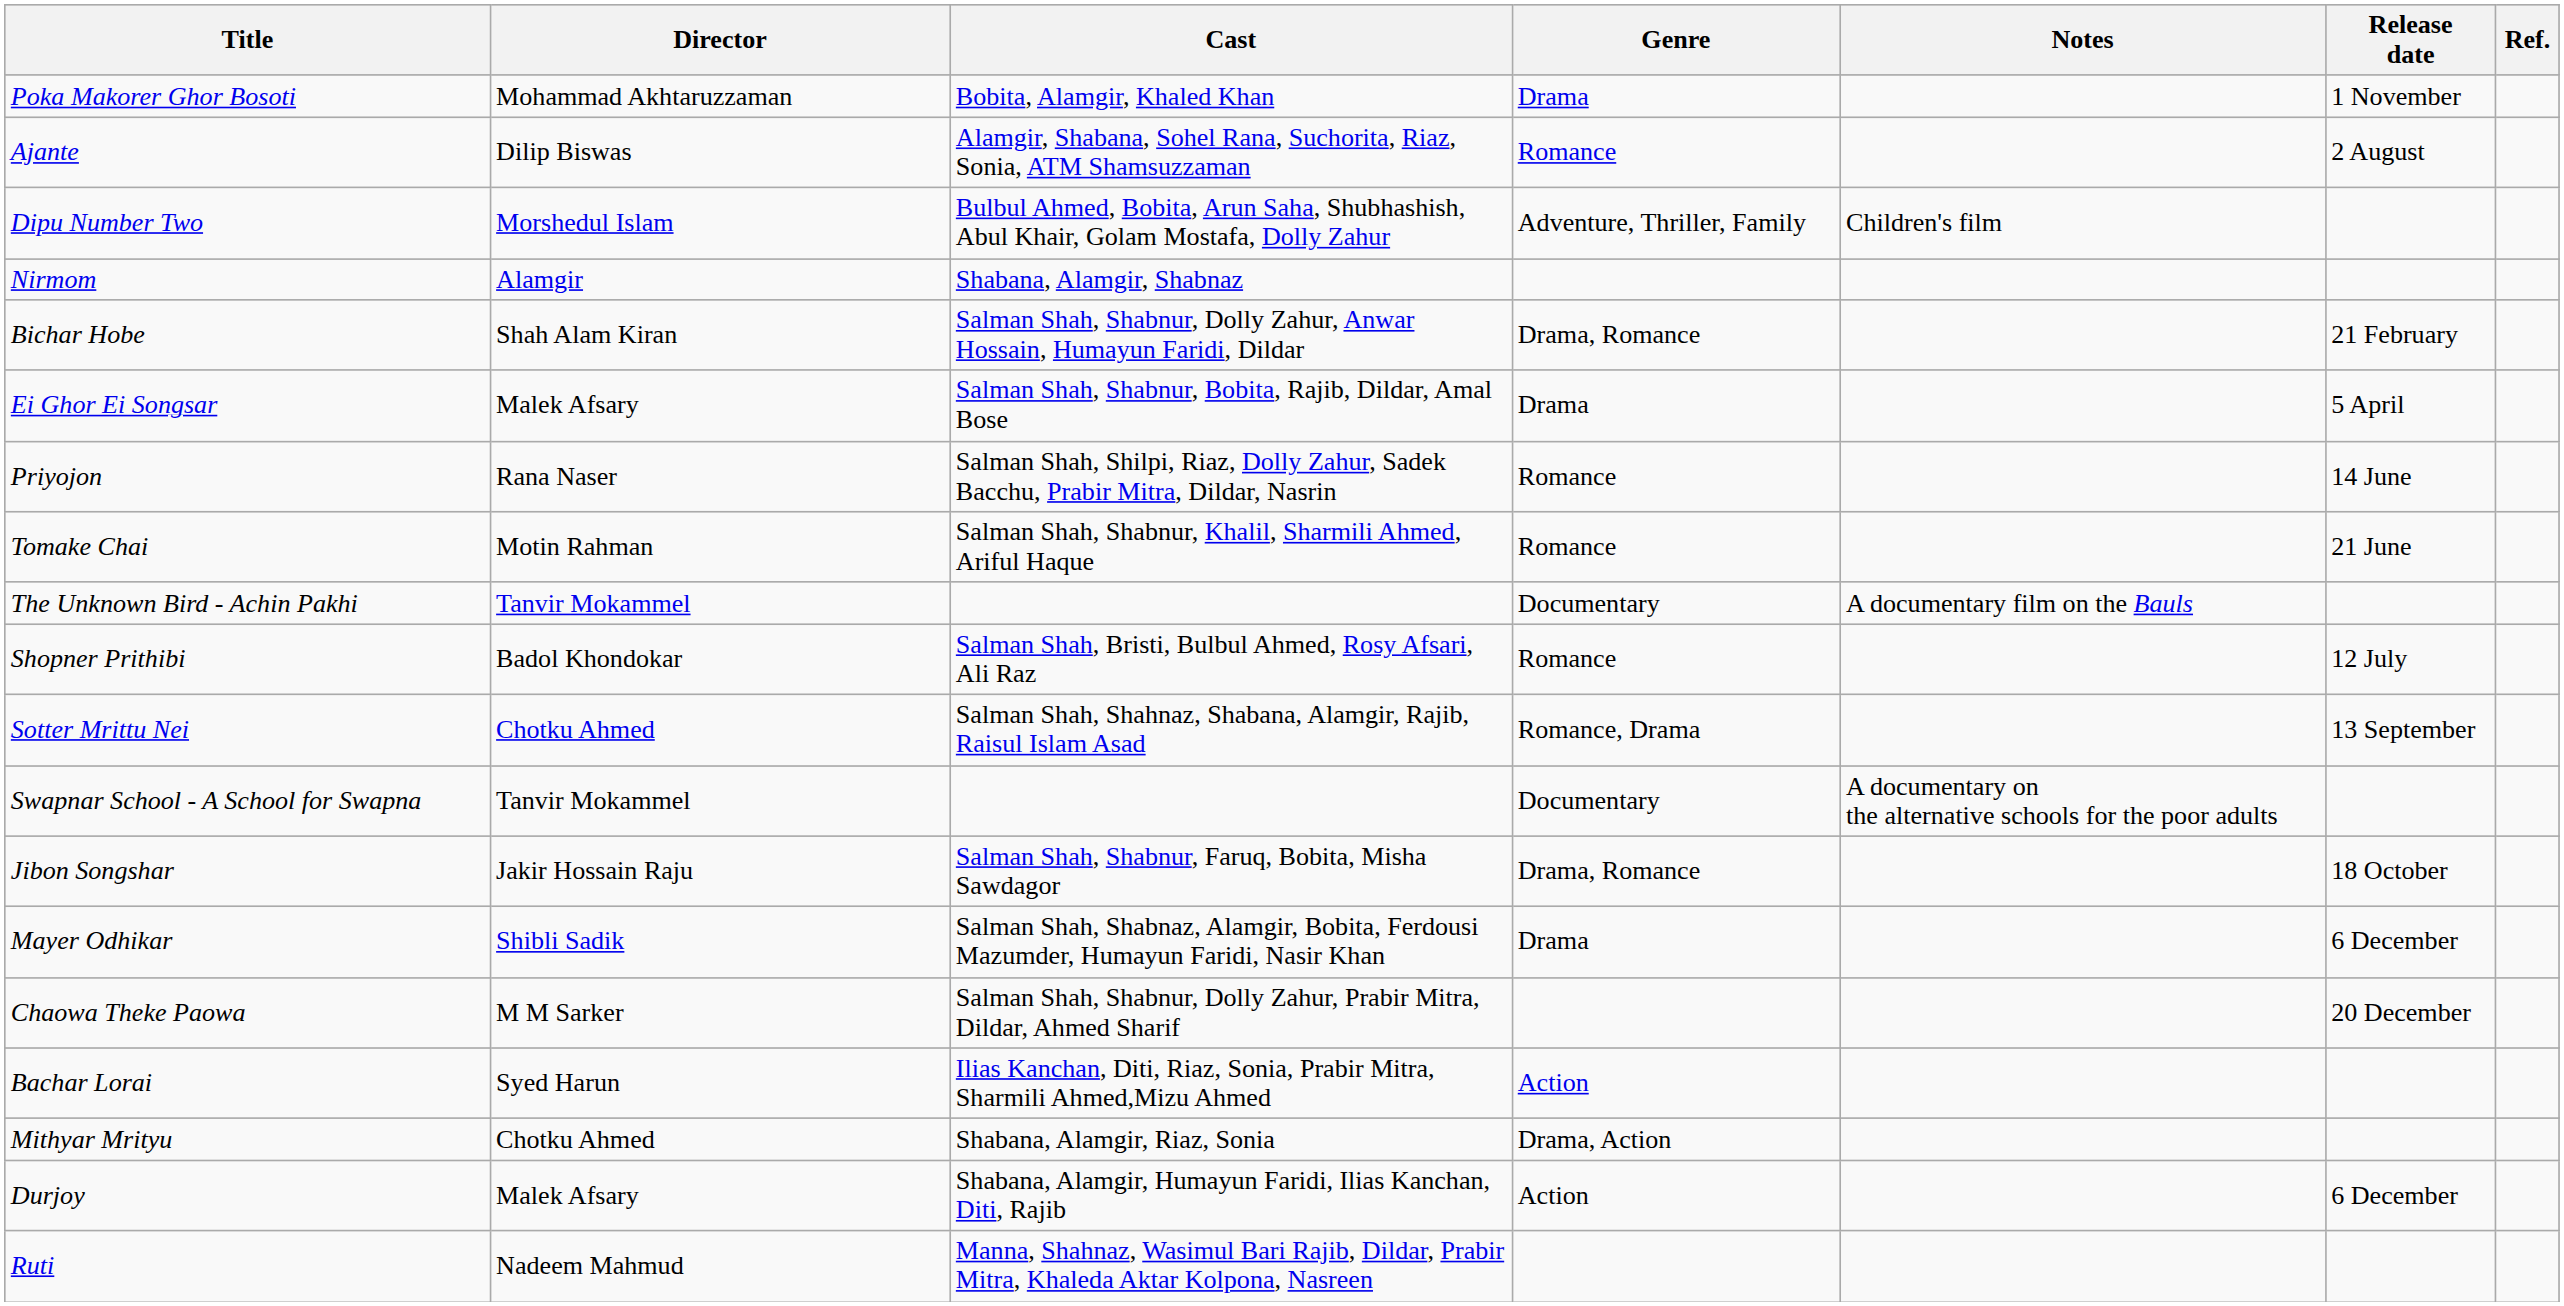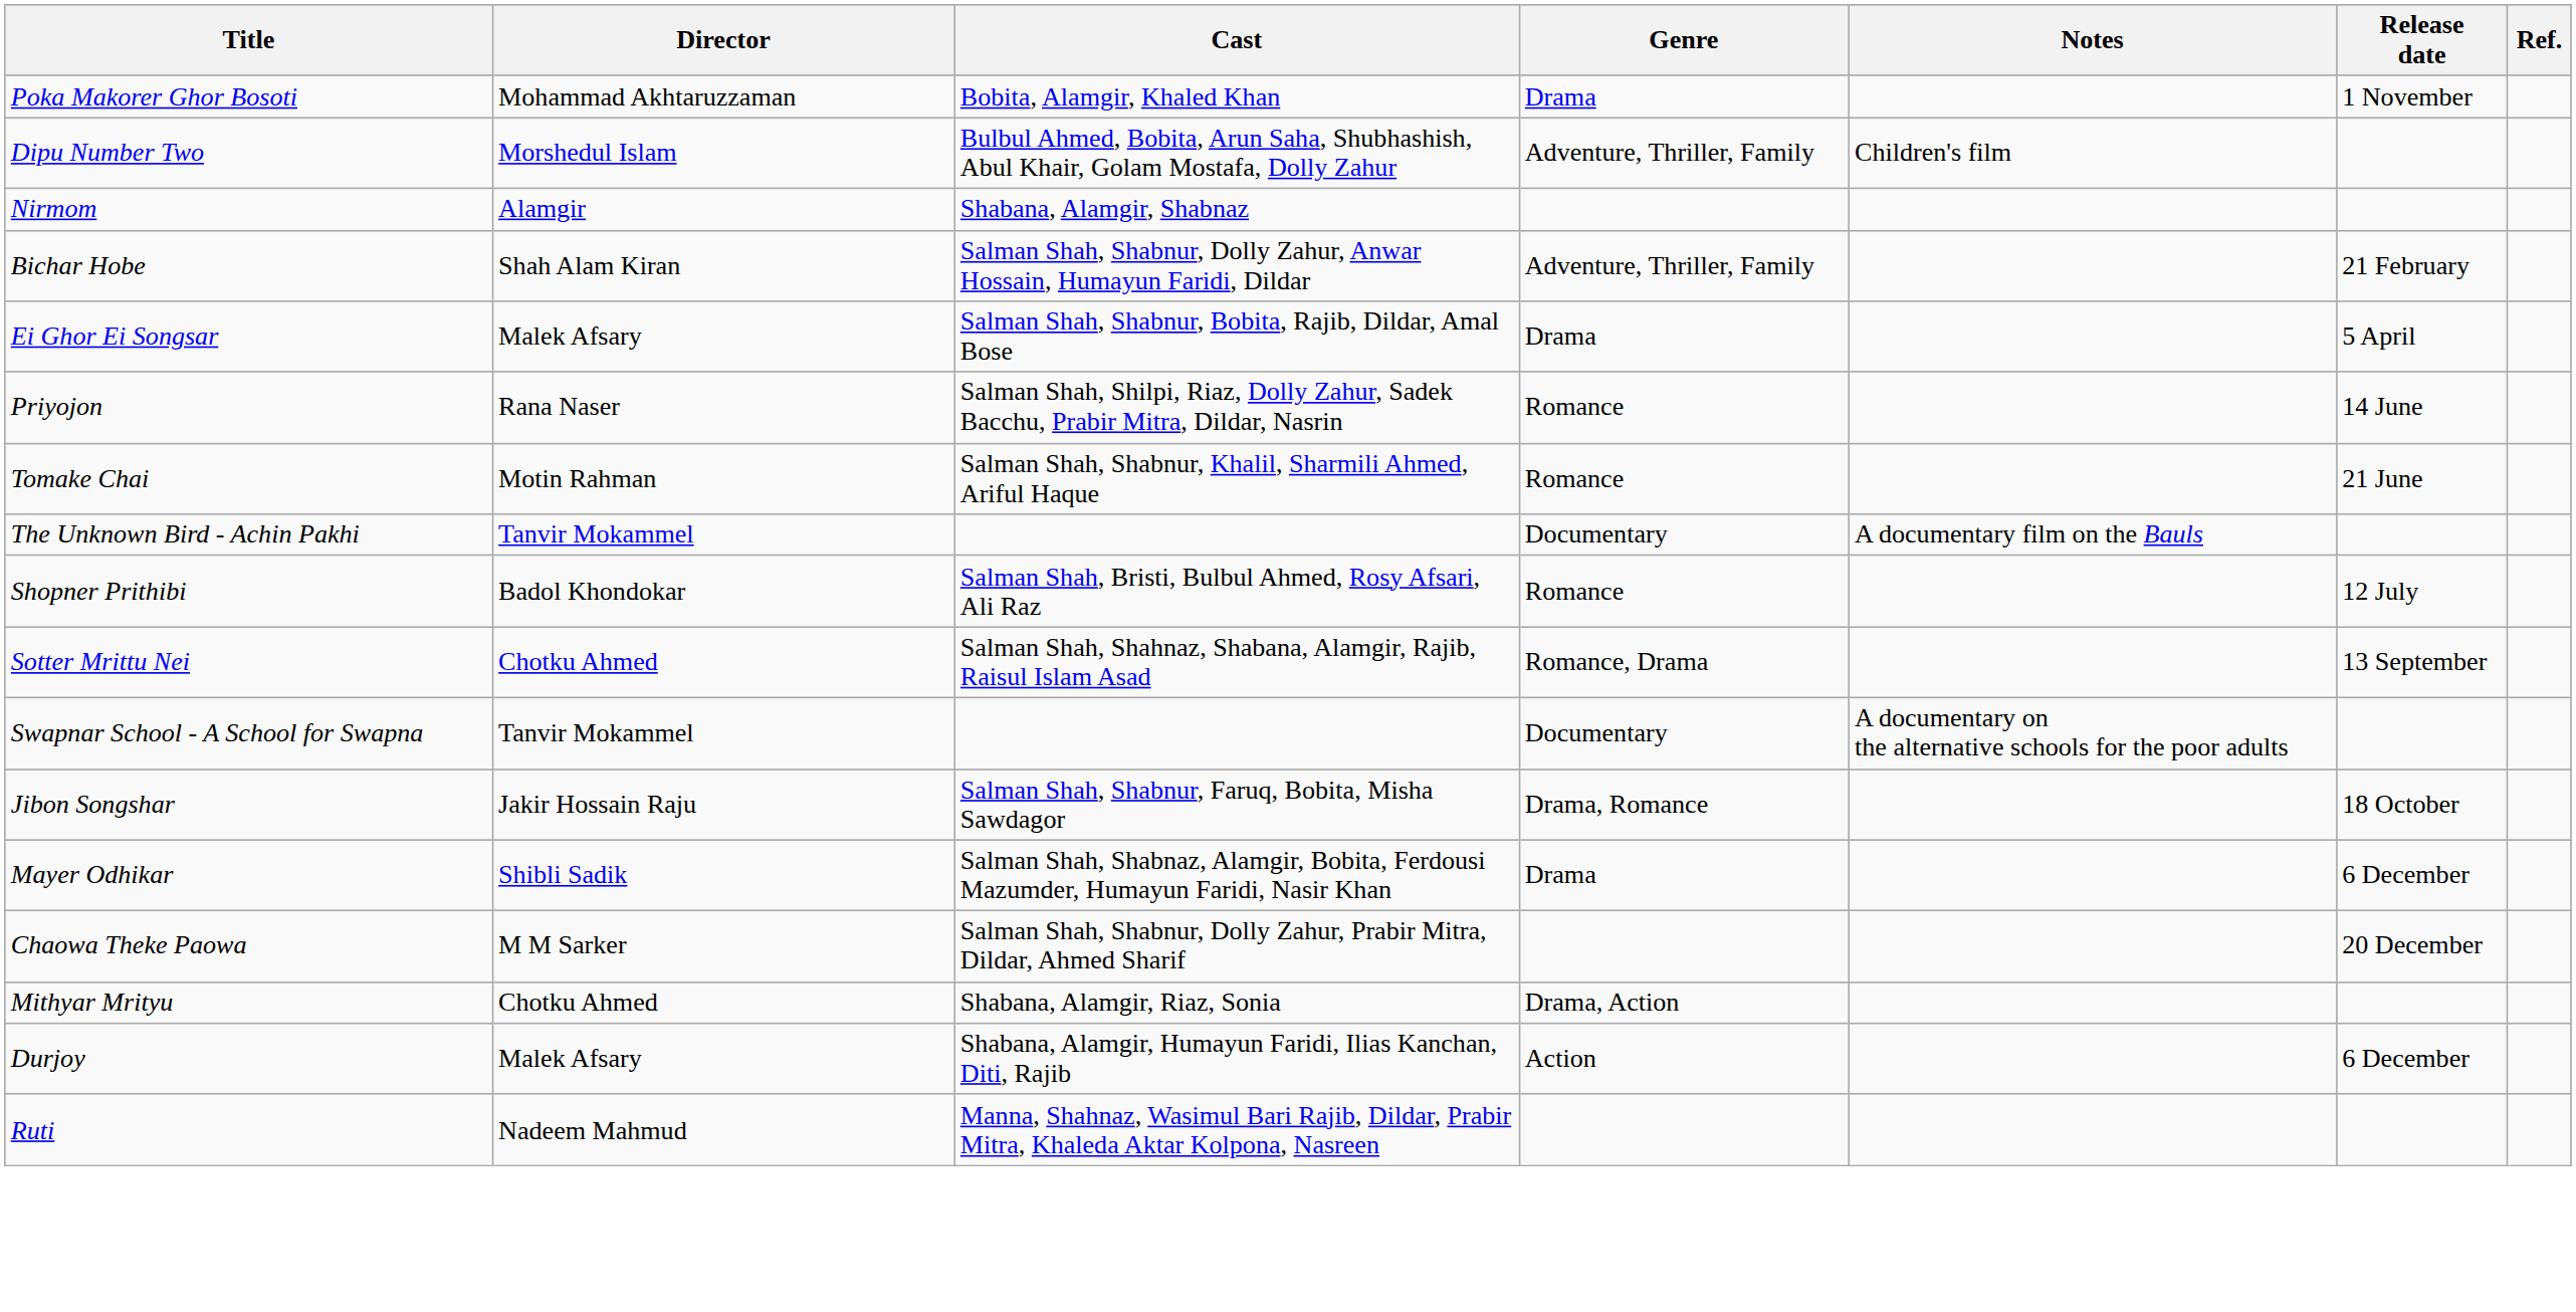- row: Ajante | Dilip Biswas | Alamgir, Shabana, Sohel Rana, Suchorita, Riaz, Sonia, ATM Shamsuzzaman | Romance | 2 August
Bichar Hobe | Genre: Drama, Romance -> Adventure, Thriller, Family
- row: Bachar Lorai | Syed Harun | Ilias Kanchan, Diti, Riaz, Sonia, Prabir Mitra, Sharmili Ahmed,Mizu Ahmed | Action
